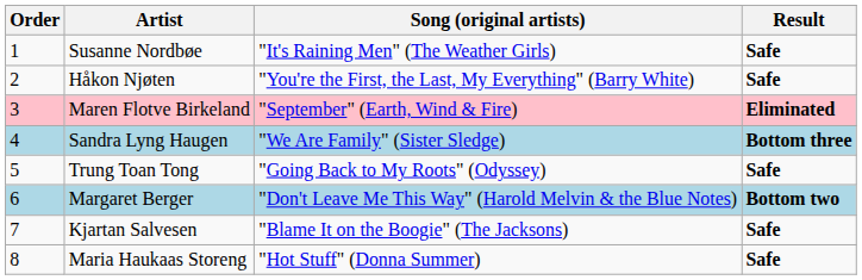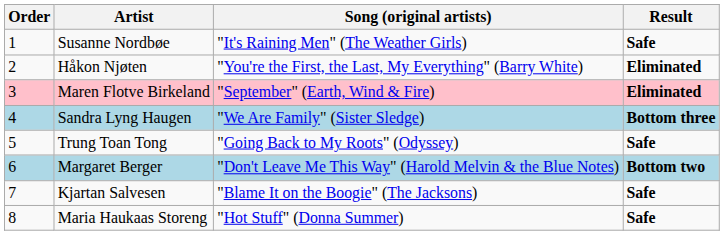Håkon Njøten | Result: Safe -> Eliminated
